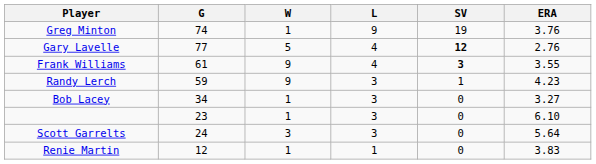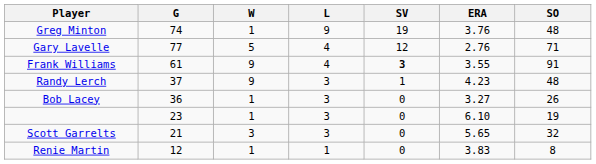+ column: SO | 48 | 71 | 91 | 48 | 26 | 19 | 32 | 8
Gary Lavelle | SV: bold -> normal
Randy Lerch | G: 59 -> 37
Bob Lacey | G: 34 -> 36
Scott Garrelts | G: 24 -> 21
Scott Garrelts | ERA: 5.64 -> 5.65
